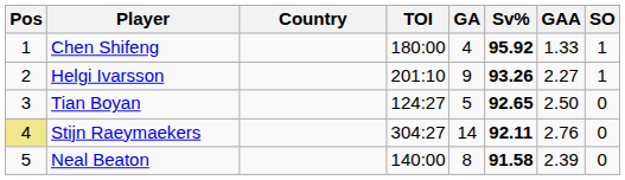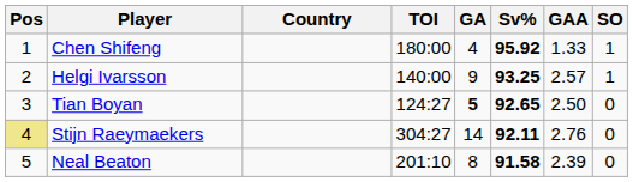Helgi Ivarsson | TOI: 201:10 -> 140:00
Helgi Ivarsson | Sv%: 93.26 -> 93.25
Helgi Ivarsson | GAA: 2.27 -> 2.57
Tian Boyan | GA: normal -> bold
Neal Beaton | TOI: 140:00 -> 201:10
